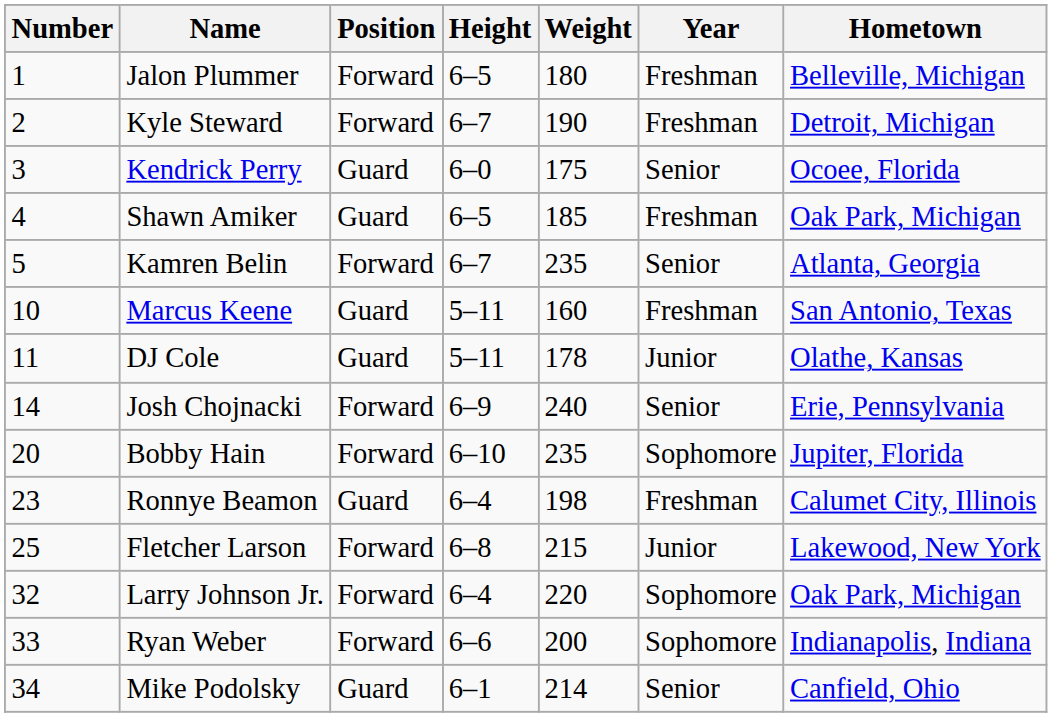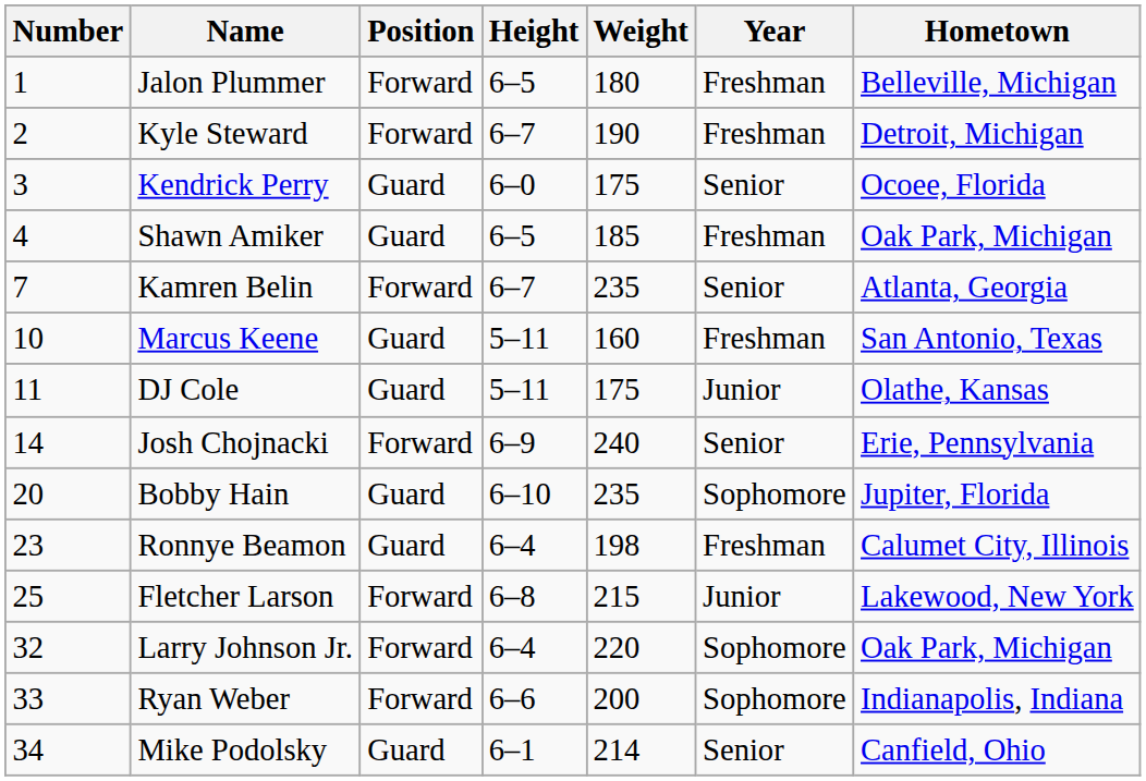Kamren Belin | Number: 5 -> 7
DJ Cole | Weight: 178 -> 175
Bobby Hain | Position: Forward -> Guard
